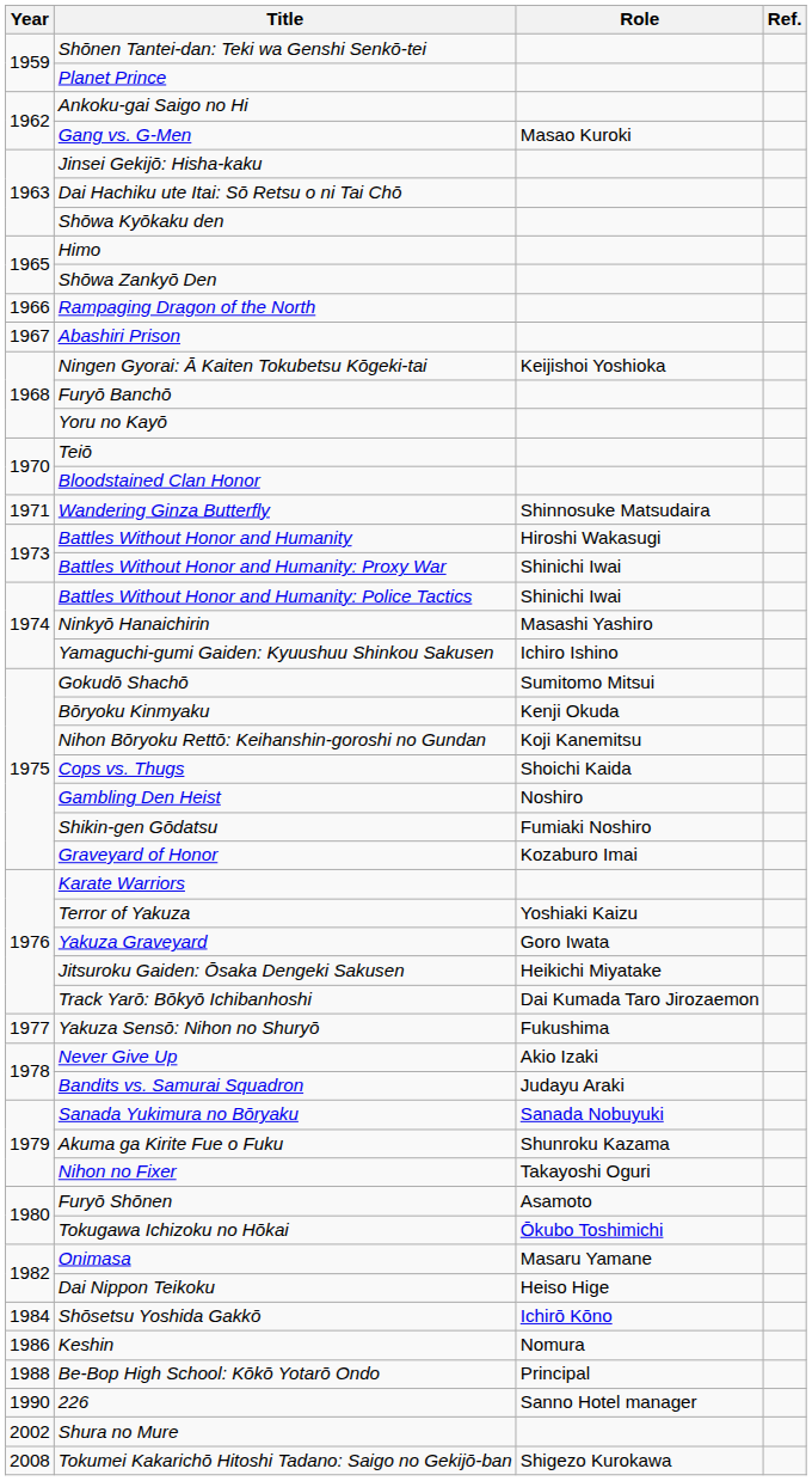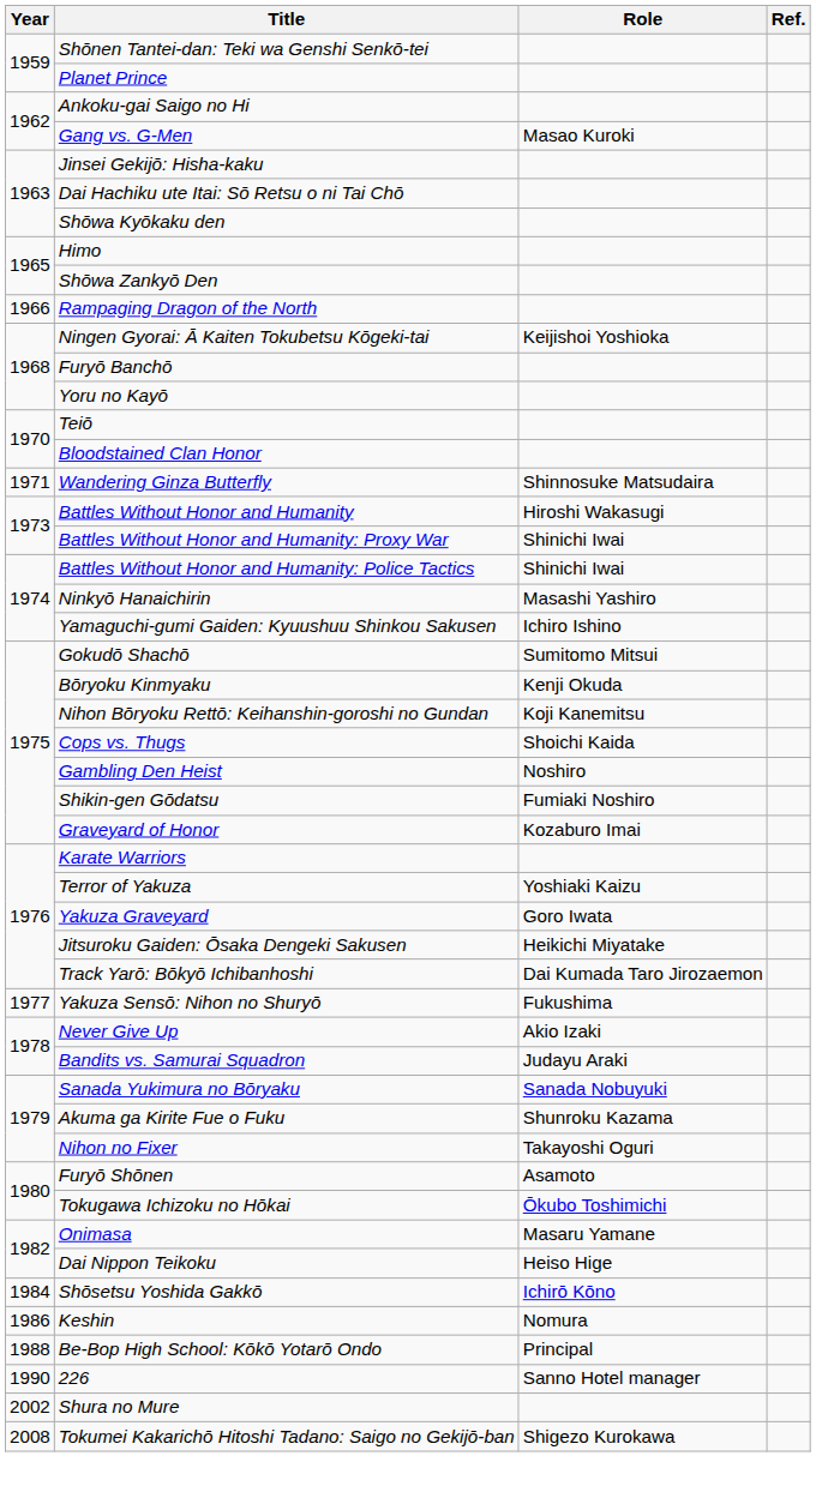- row: 1967 | Abashiri Prison
